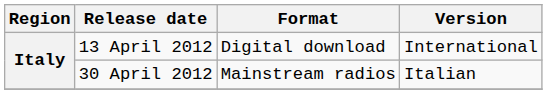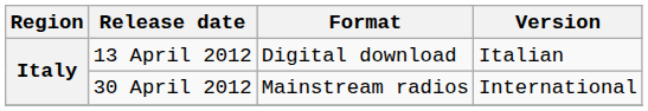13 April 2012 | Version: International -> Italian
30 April 2012 | Version: Italian -> International
